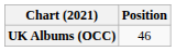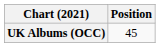UK Albums (OCC) | Position: 46 -> 45
